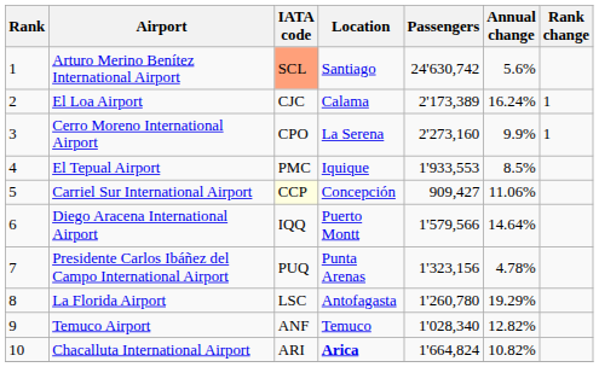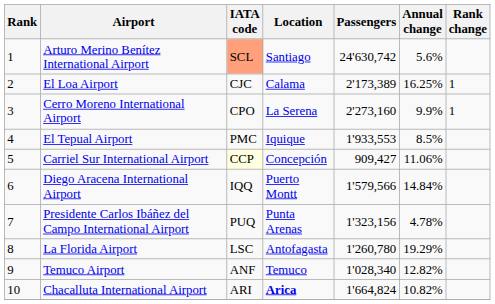El Loa Airport | Annual change: 16.24% -> 16.25%
Diego Aracena International Airport | Annual change: 14.64% -> 14.84%
